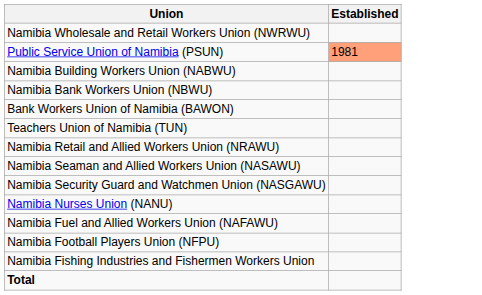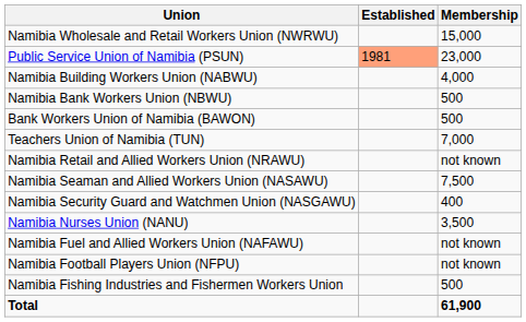+ column: Membership | 15,000 | 23,000 | 4,000 | 500 | 500 | 7,000 | not known | 7,500 | 400 | 3,500 | not known | not known | 500 | 61,900
